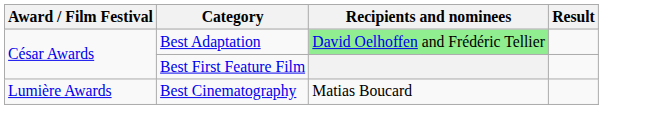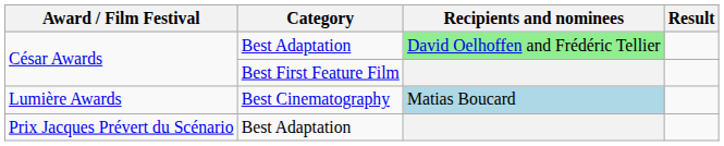Lumière Awards | Recipients and nominees: no background -> lightblue background
+ row: Prix Jacques Prévert du Scénario | Best Adaptation
